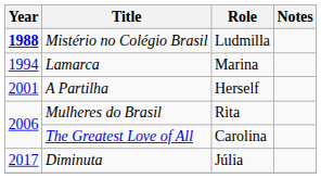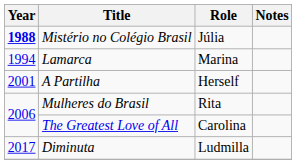Mistério no Colégio Brasil | Role: Ludmilla -> Júlia
Diminuta | Role: Júlia -> Ludmilla
